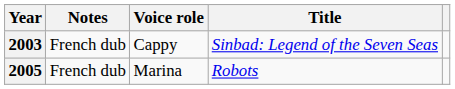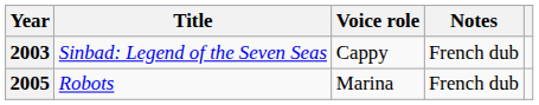columns swapped: Title <-> Notes
